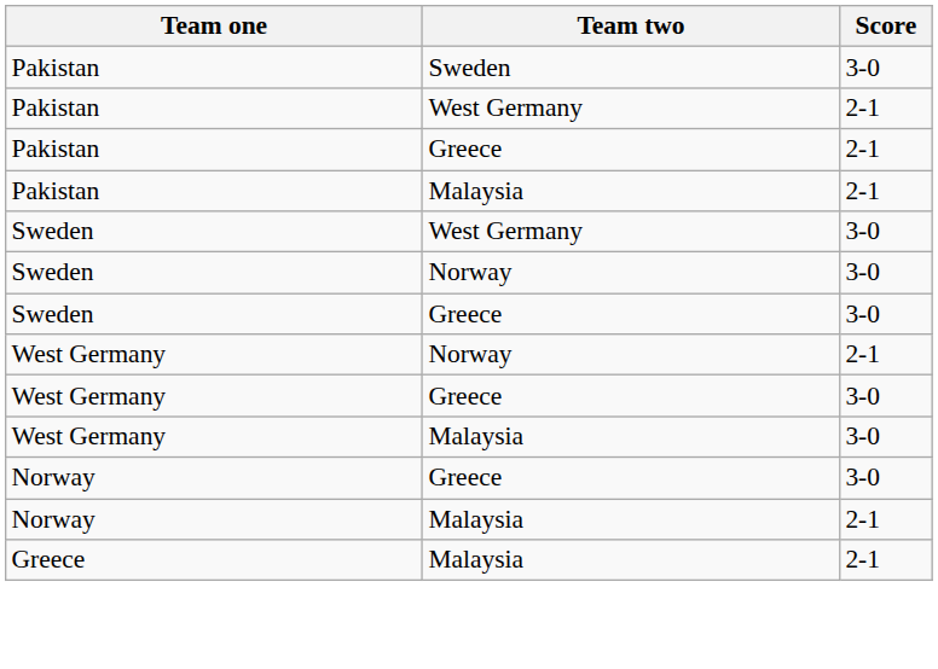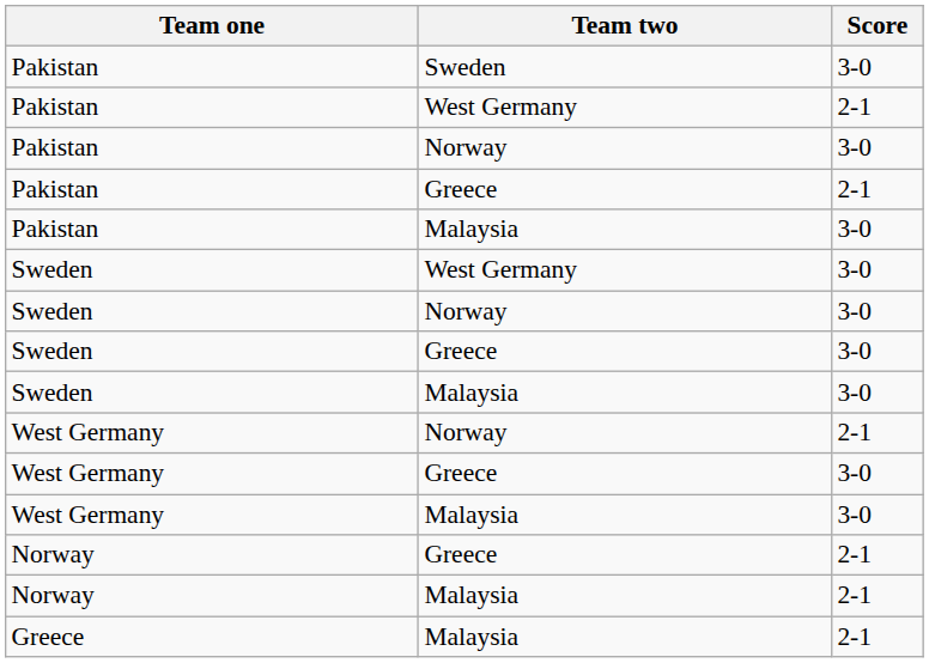+ row: Pakistan | Norway | 3-0
Pakistan / Malaysia | Score: 2-1 -> 3-0
+ row: Sweden | Malaysia | 3-0
Norway / Greece | Score: 3-0 -> 2-1
